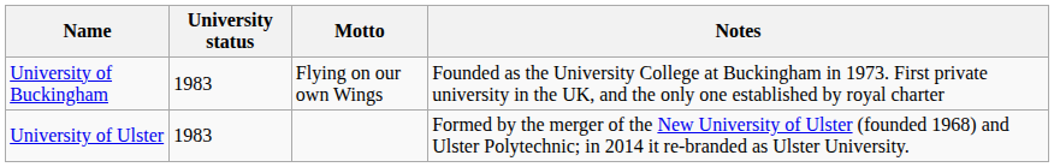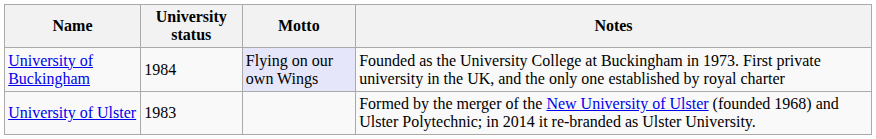University of Buckingham | University status: 1983 -> 1984
University of Buckingham | Motto: no background -> lavender background
